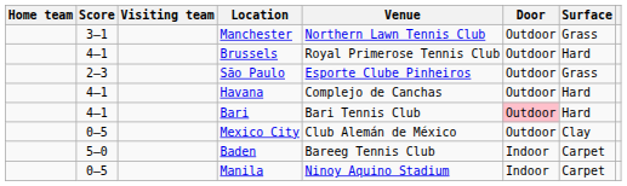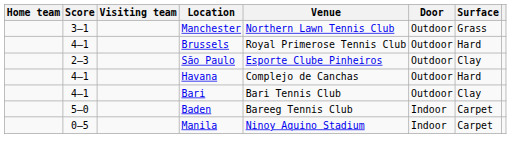São Paulo | Surface: Grass -> Clay
Bari | Door: pink background -> no background
Bari | Surface: Hard -> Clay
- row: 0–5 | Mexico City | Club Alemán de México | Outdoor | Clay
